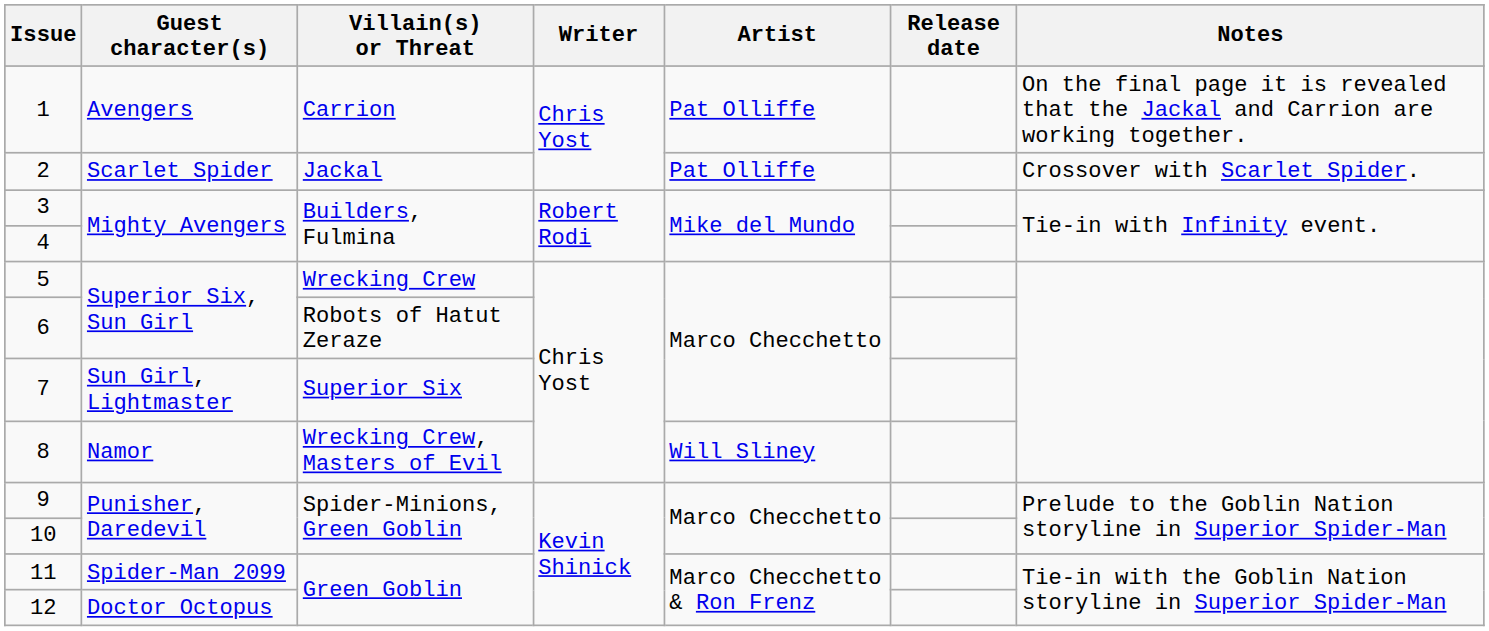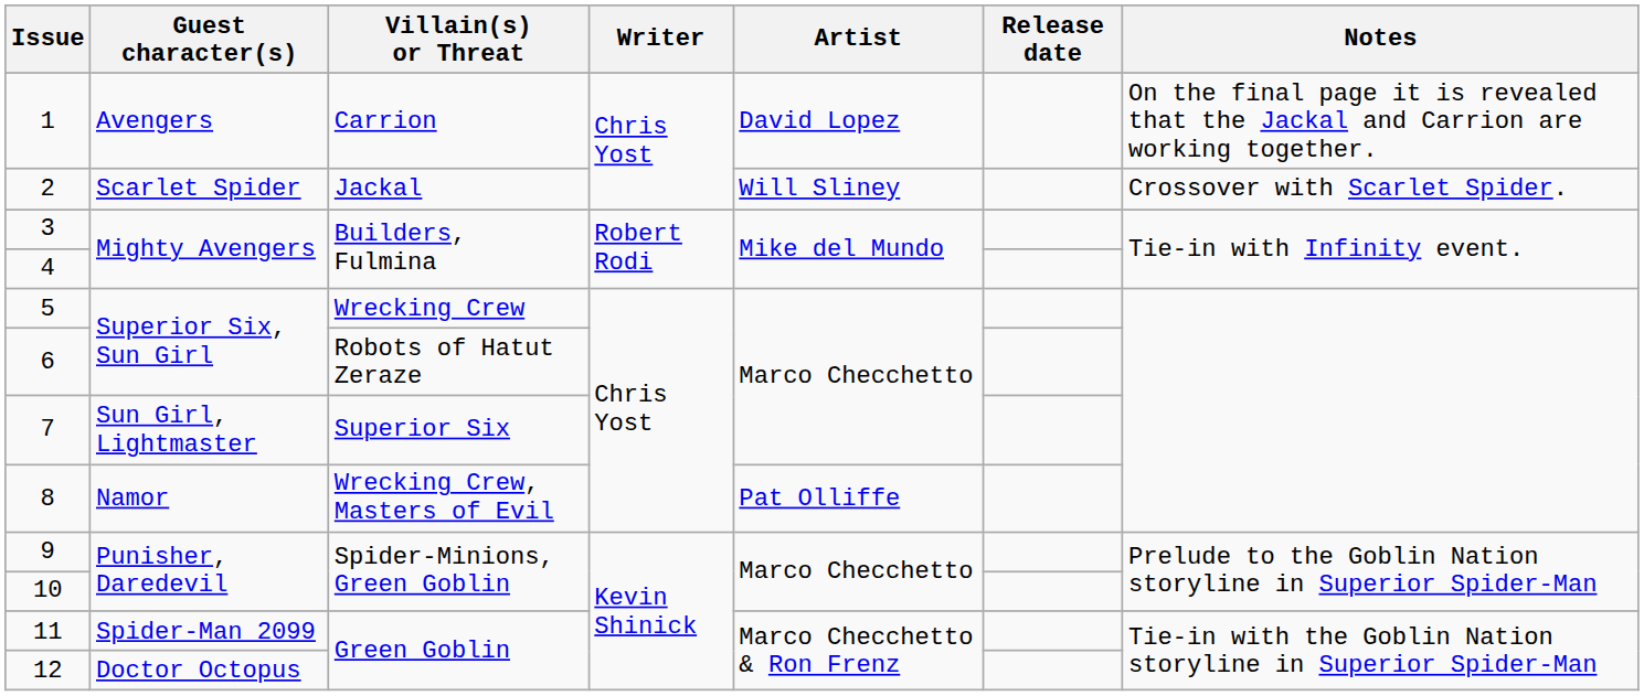1 | Artist: Pat Olliffe -> David Lopez
2 | Artist: Pat Olliffe -> Will Sliney
8 | Artist: Will Sliney -> Pat Olliffe
